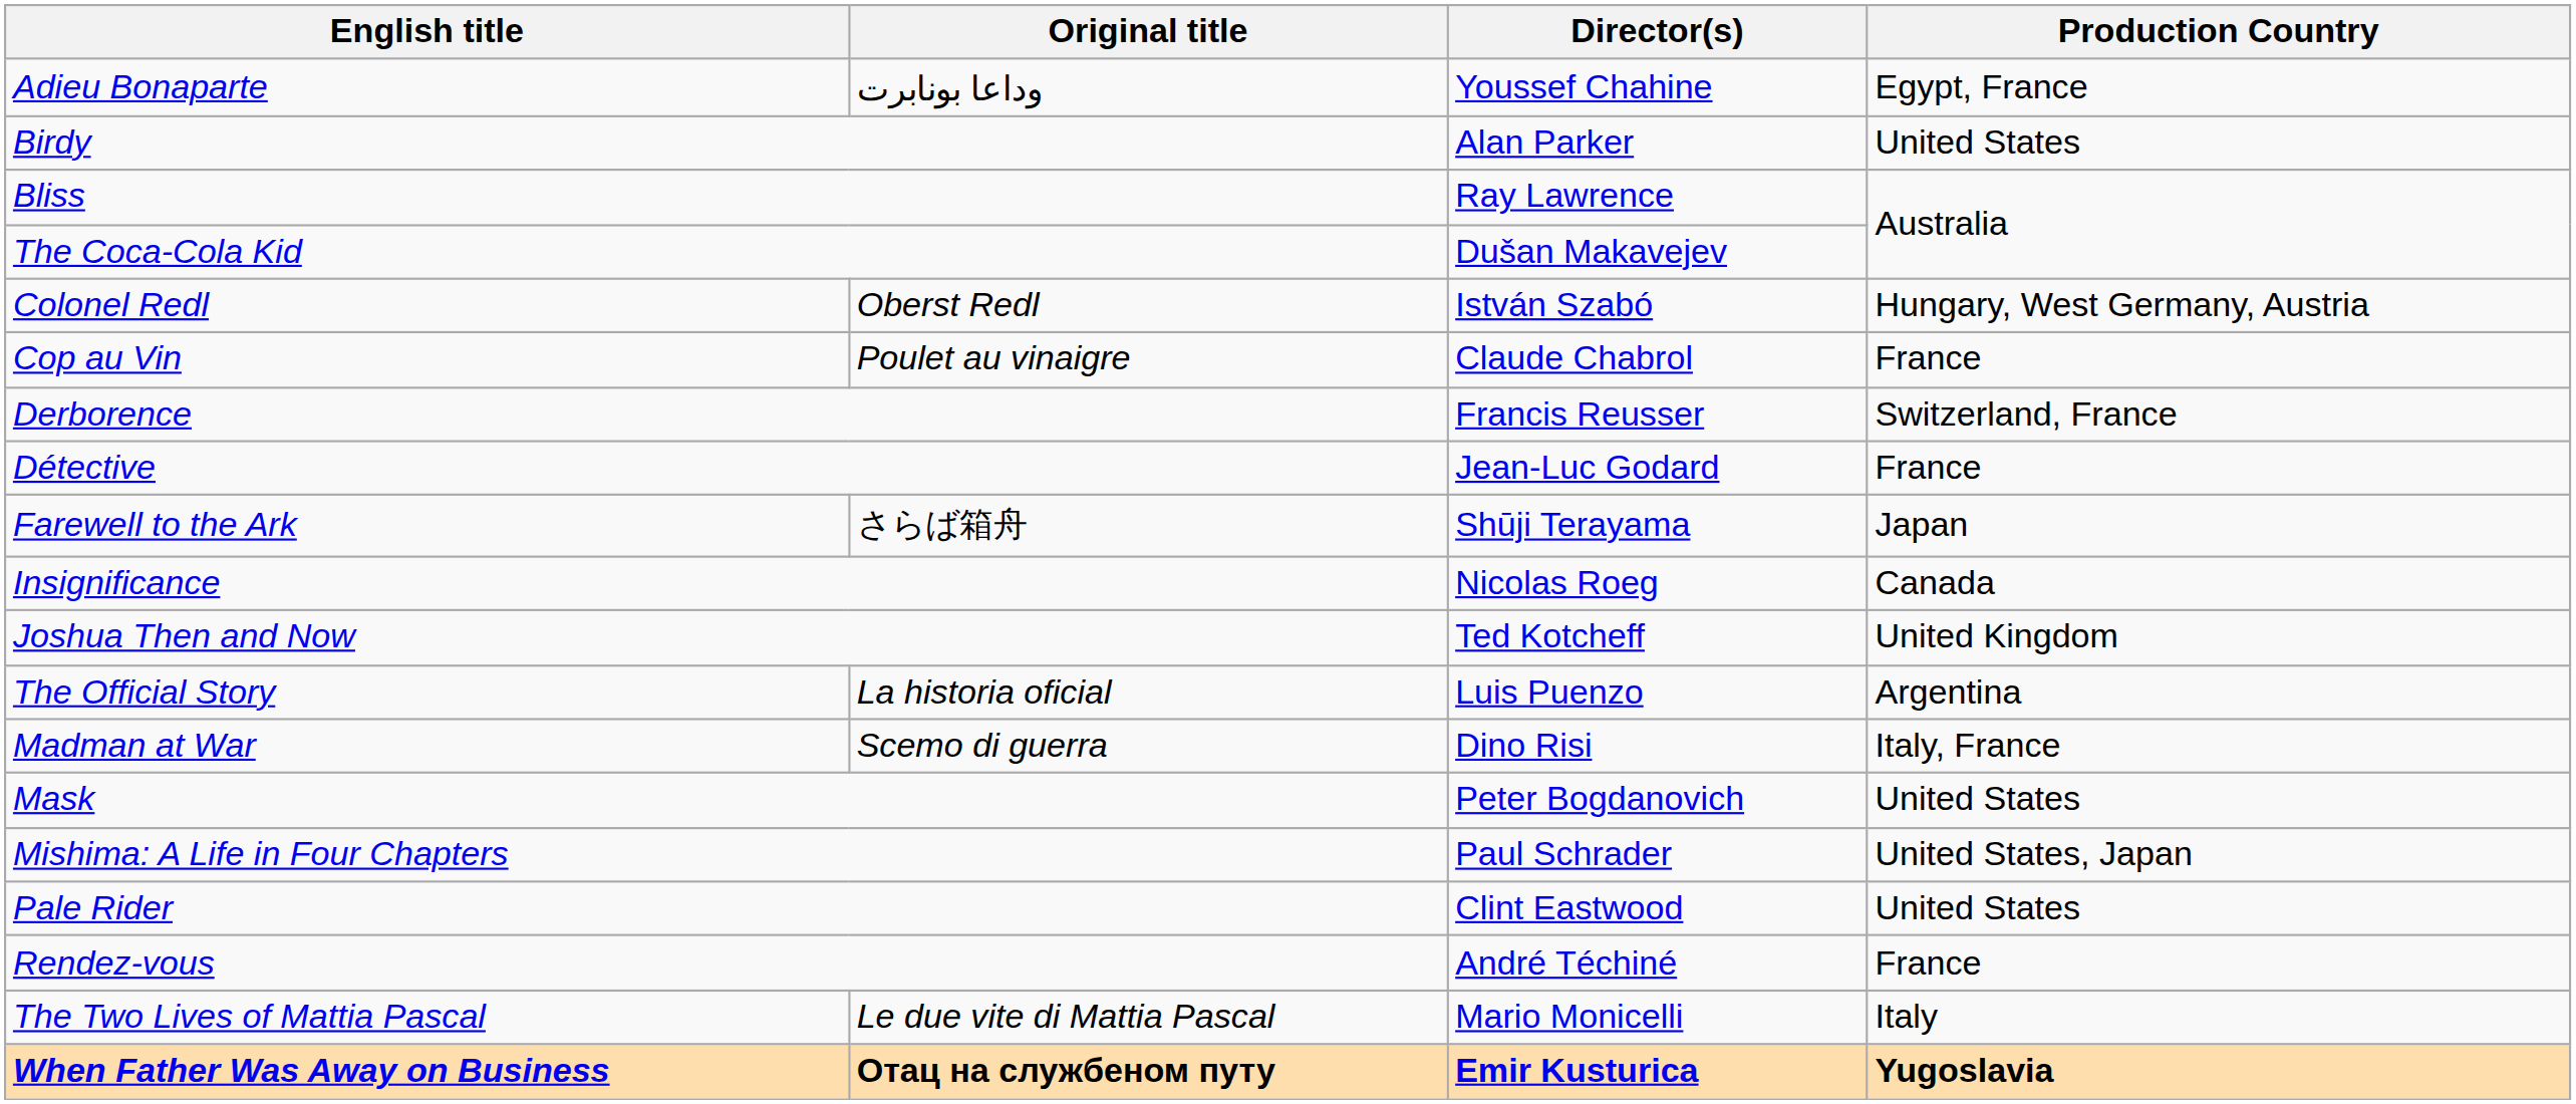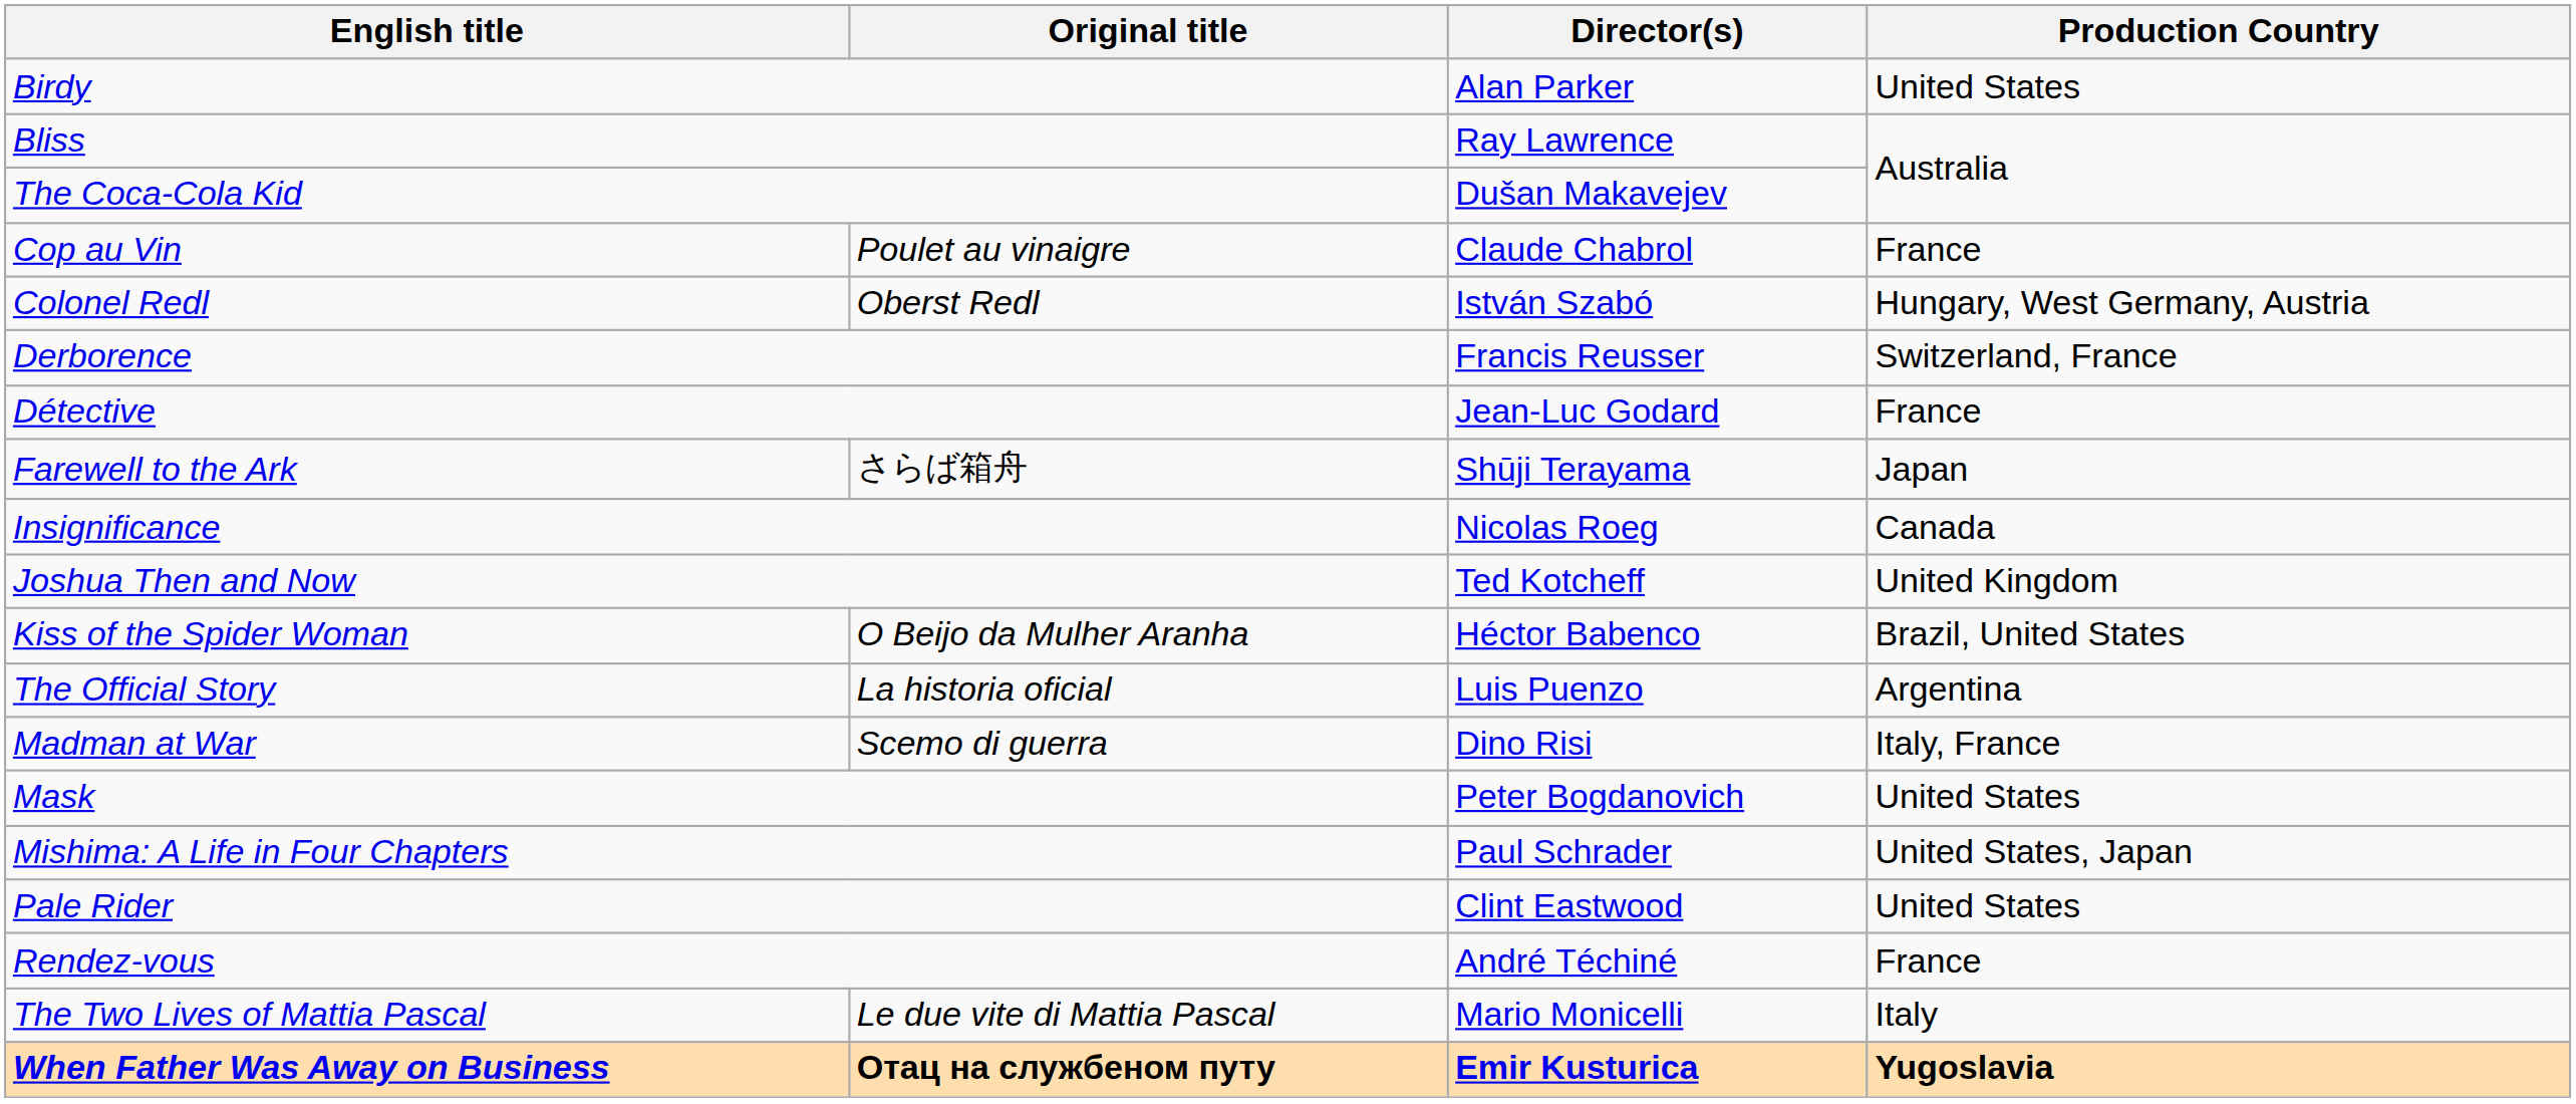- row: Adieu Bonaparte | وداعا بونابرت | Youssef Chahine | Egypt, France
rows swapped: Cop au Vin <-> Colonel Redl
+ row: Kiss of the Spider Woman | O Beijo da Mulher Aranha | Héctor Babenco | Brazil, United States
